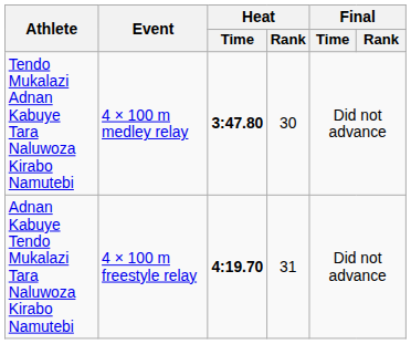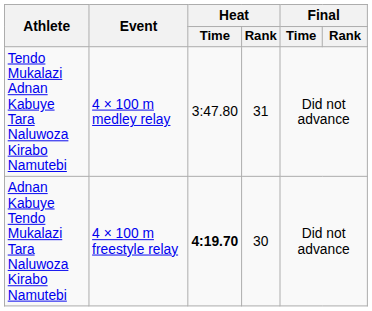Tendo Mukalazi Adnan Kabuye Tara Naluwoza Kirabo Namutebi | Heat / Time: bold -> normal
Tendo Mukalazi Adnan Kabuye Tara Naluwoza Kirabo Namutebi | Heat / Rank: 30 -> 31
Adnan Kabuye Tendo Mukalazi Tara Naluwoza Kirabo Namutebi | Heat / Rank: 31 -> 30
